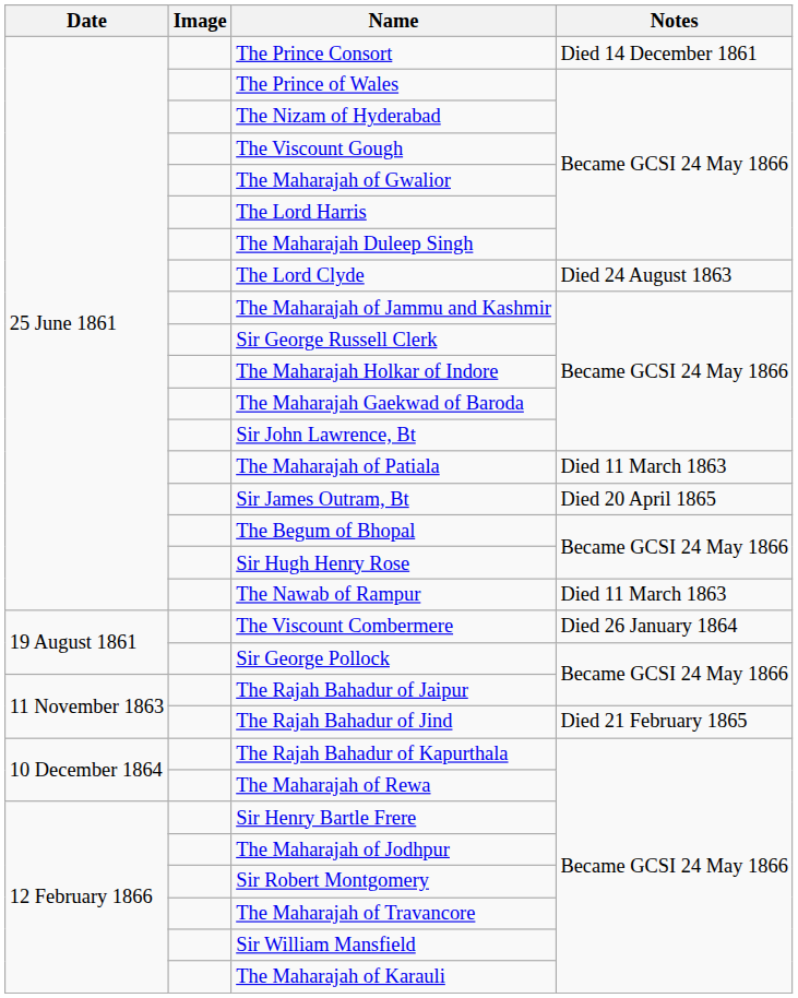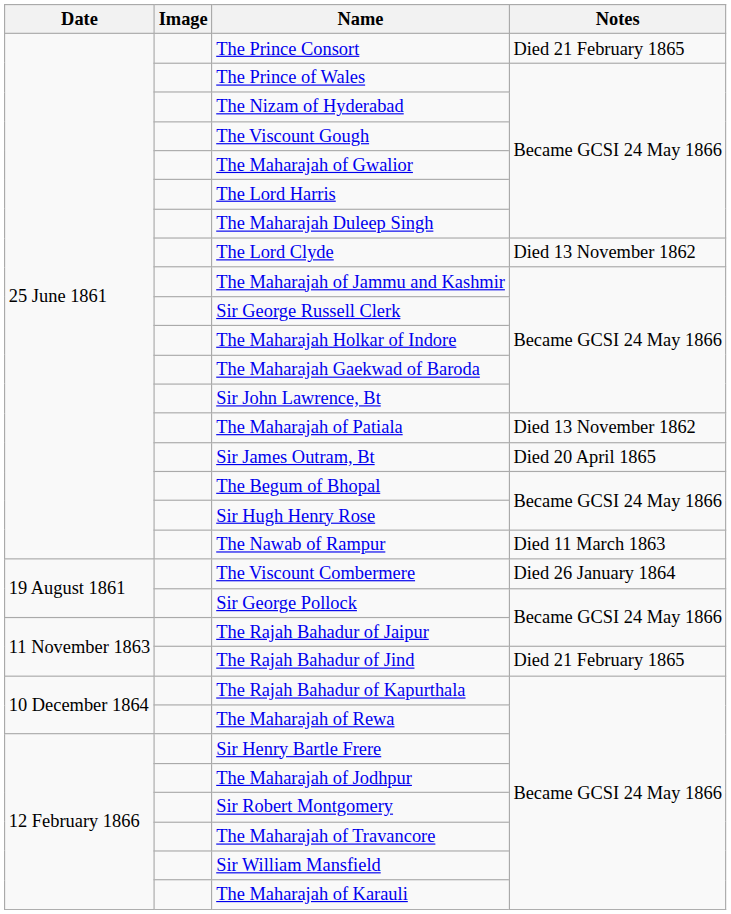The Prince Consort | Notes: Died 14 December 1861 -> Died 21 February 1865
The Lord Clyde | Notes: Died 24 August 1863 -> Died 13 November 1862
The Maharajah of Patiala | Notes: Died 11 March 1863 -> Died 13 November 1862
